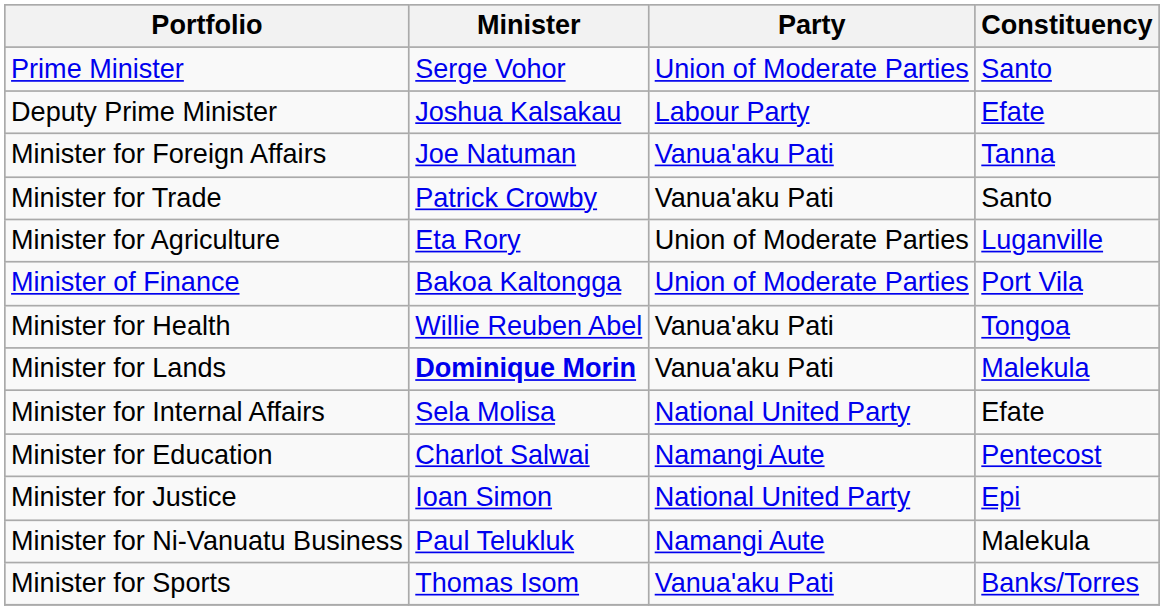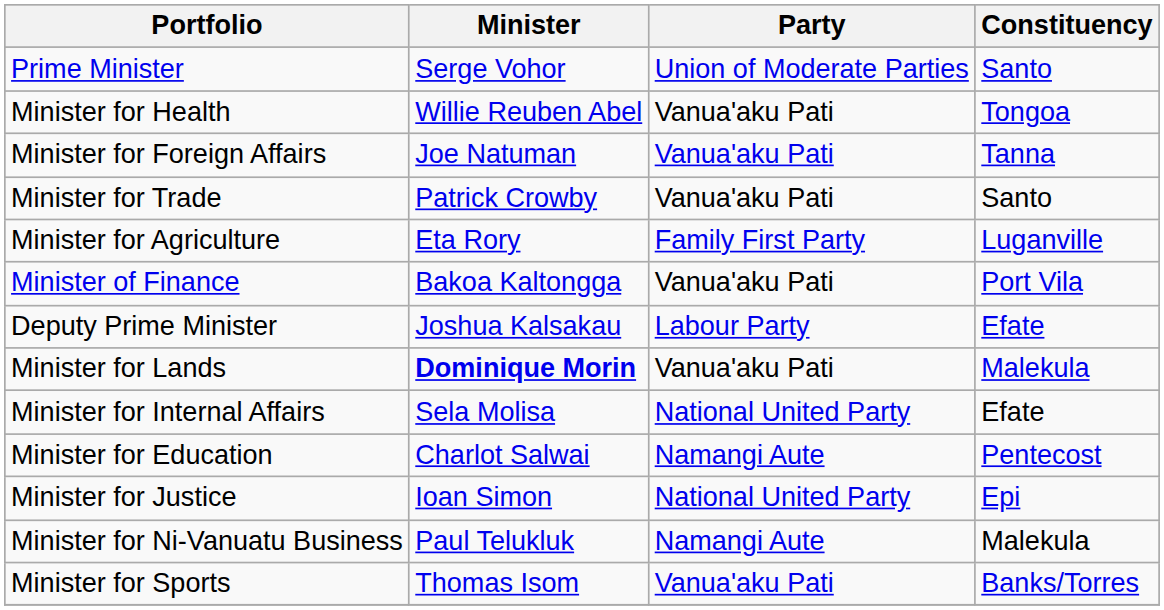rows swapped: Deputy Prime Minister <-> Minister for Health
Minister for Agriculture | Party: Union of Moderate Parties -> Family First Party
Minister of Finance | Party: Union of Moderate Parties -> Vanua'aku Pati
